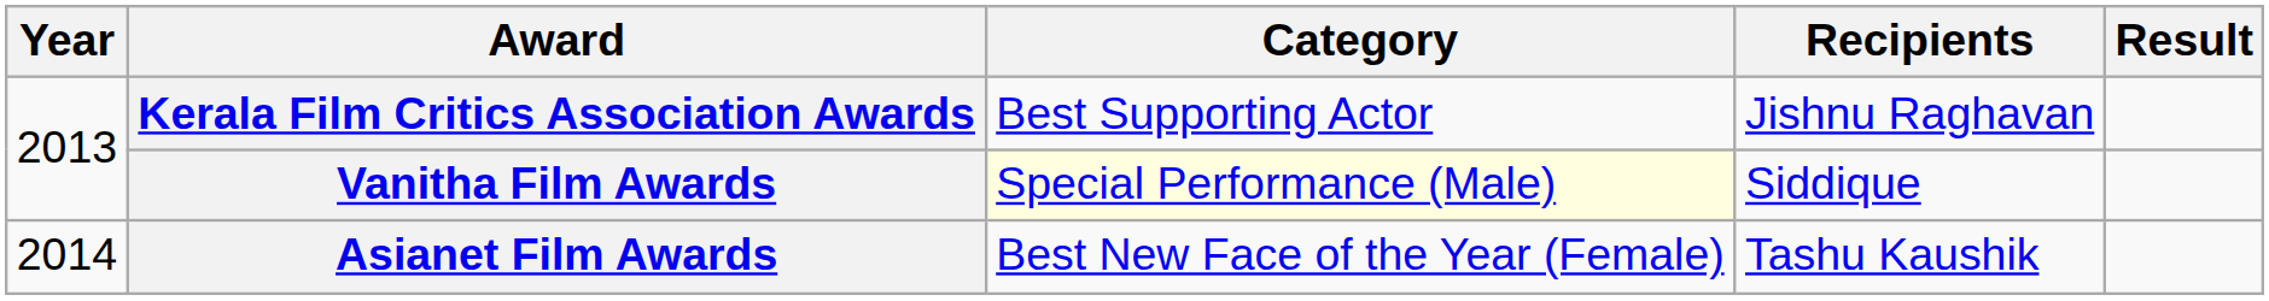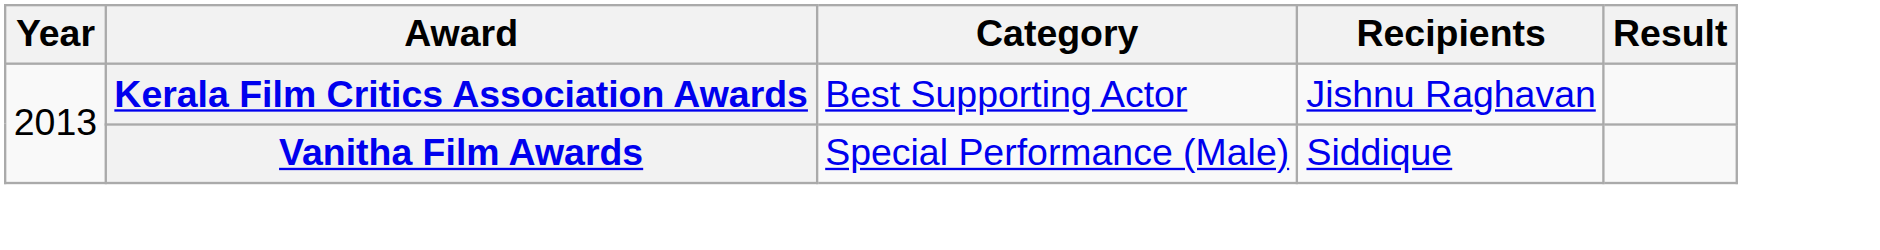Vanitha Film Awards | Category: lightyellow background -> no background
- row: 2014 | Asianet Film Awards | Best New Face of the Year (Female) | Tashu Kaushik
